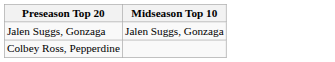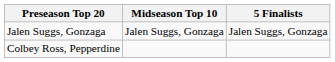+ column: 5 Finalists | Jalen Suggs, Gonzaga
